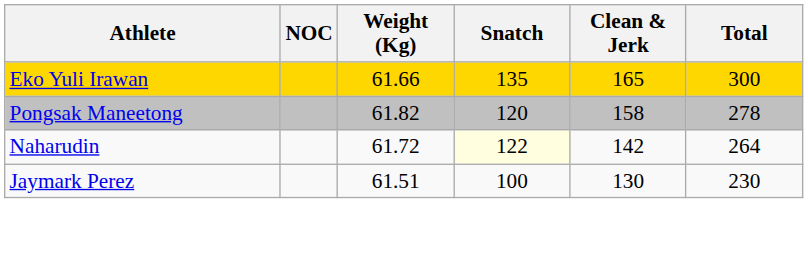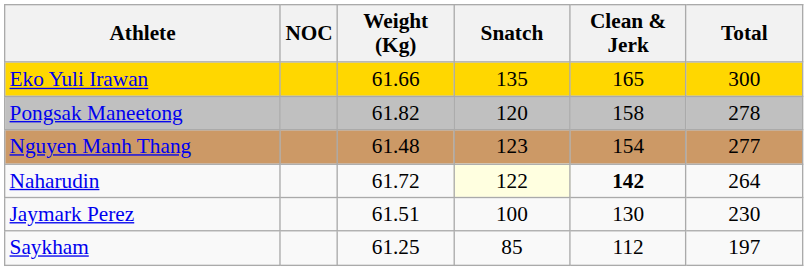+ row: Nguyen Manh Thang | 61.48 | 123 | 154 | 277
Naharudin | Clean & Jerk: normal -> bold
+ row: Saykham | 61.25 | 85 | 112 | 197
